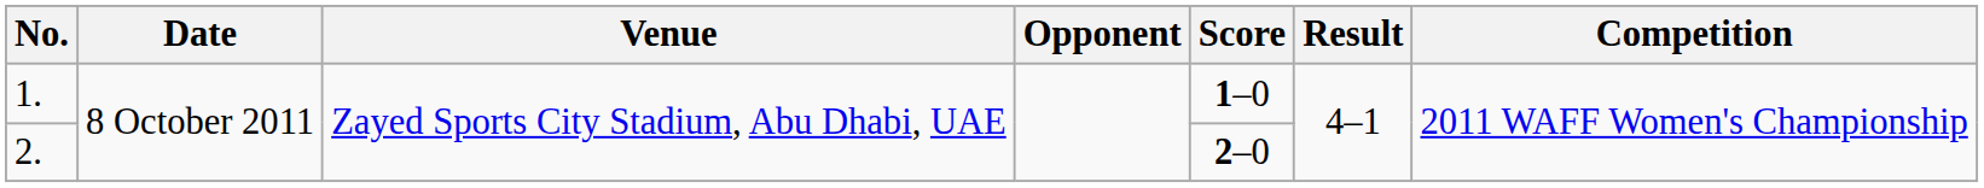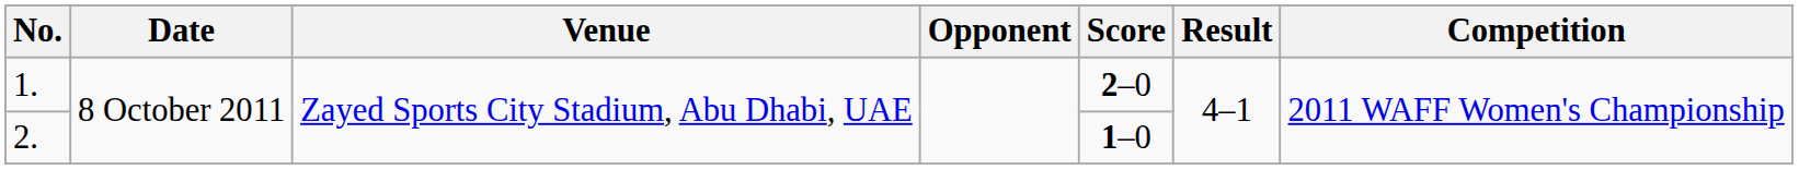1. | Score: 1–0 -> 2–0
2. | Score: 2–0 -> 1–0
